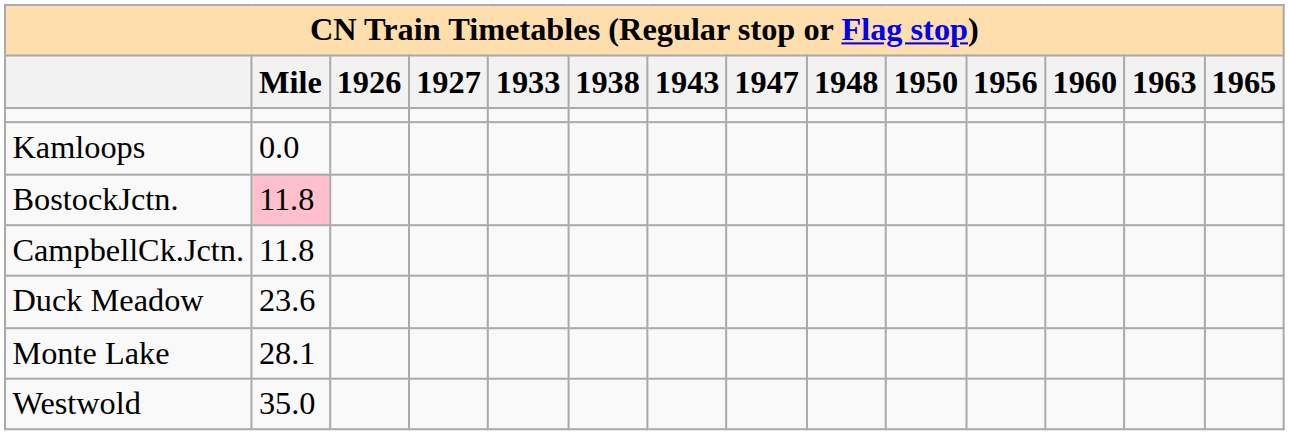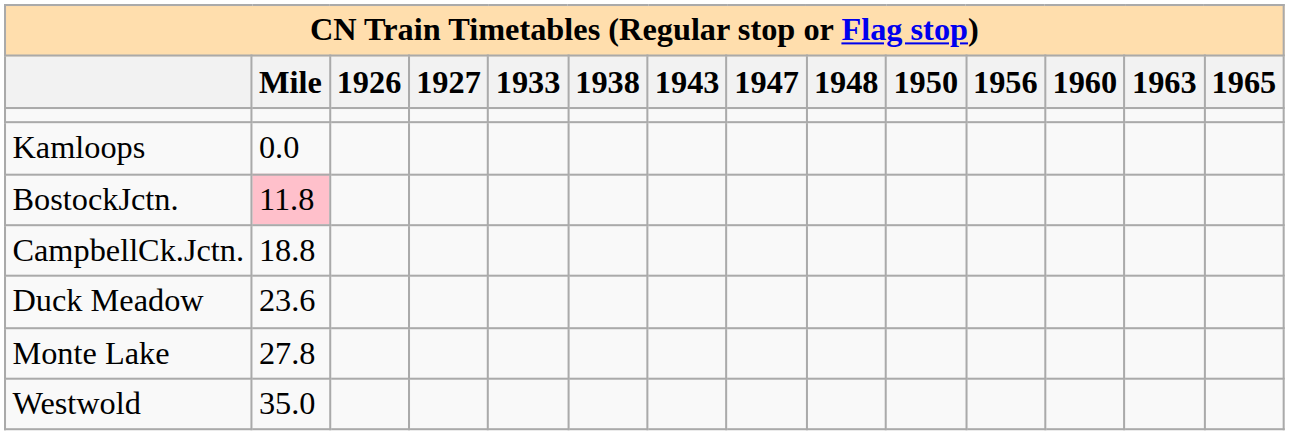CampbellCk.Jctn. | Mile: 11.8 -> 18.8
Monte Lake | Mile: 28.1 -> 27.8
